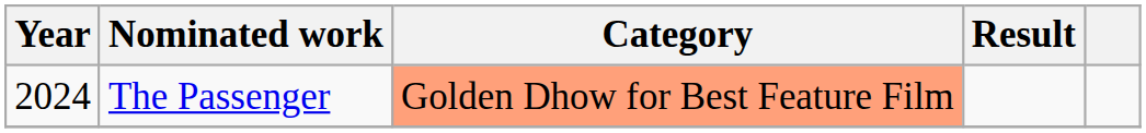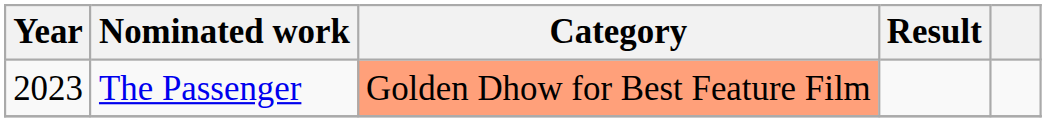The Passenger | Year: 2024 -> 2023
